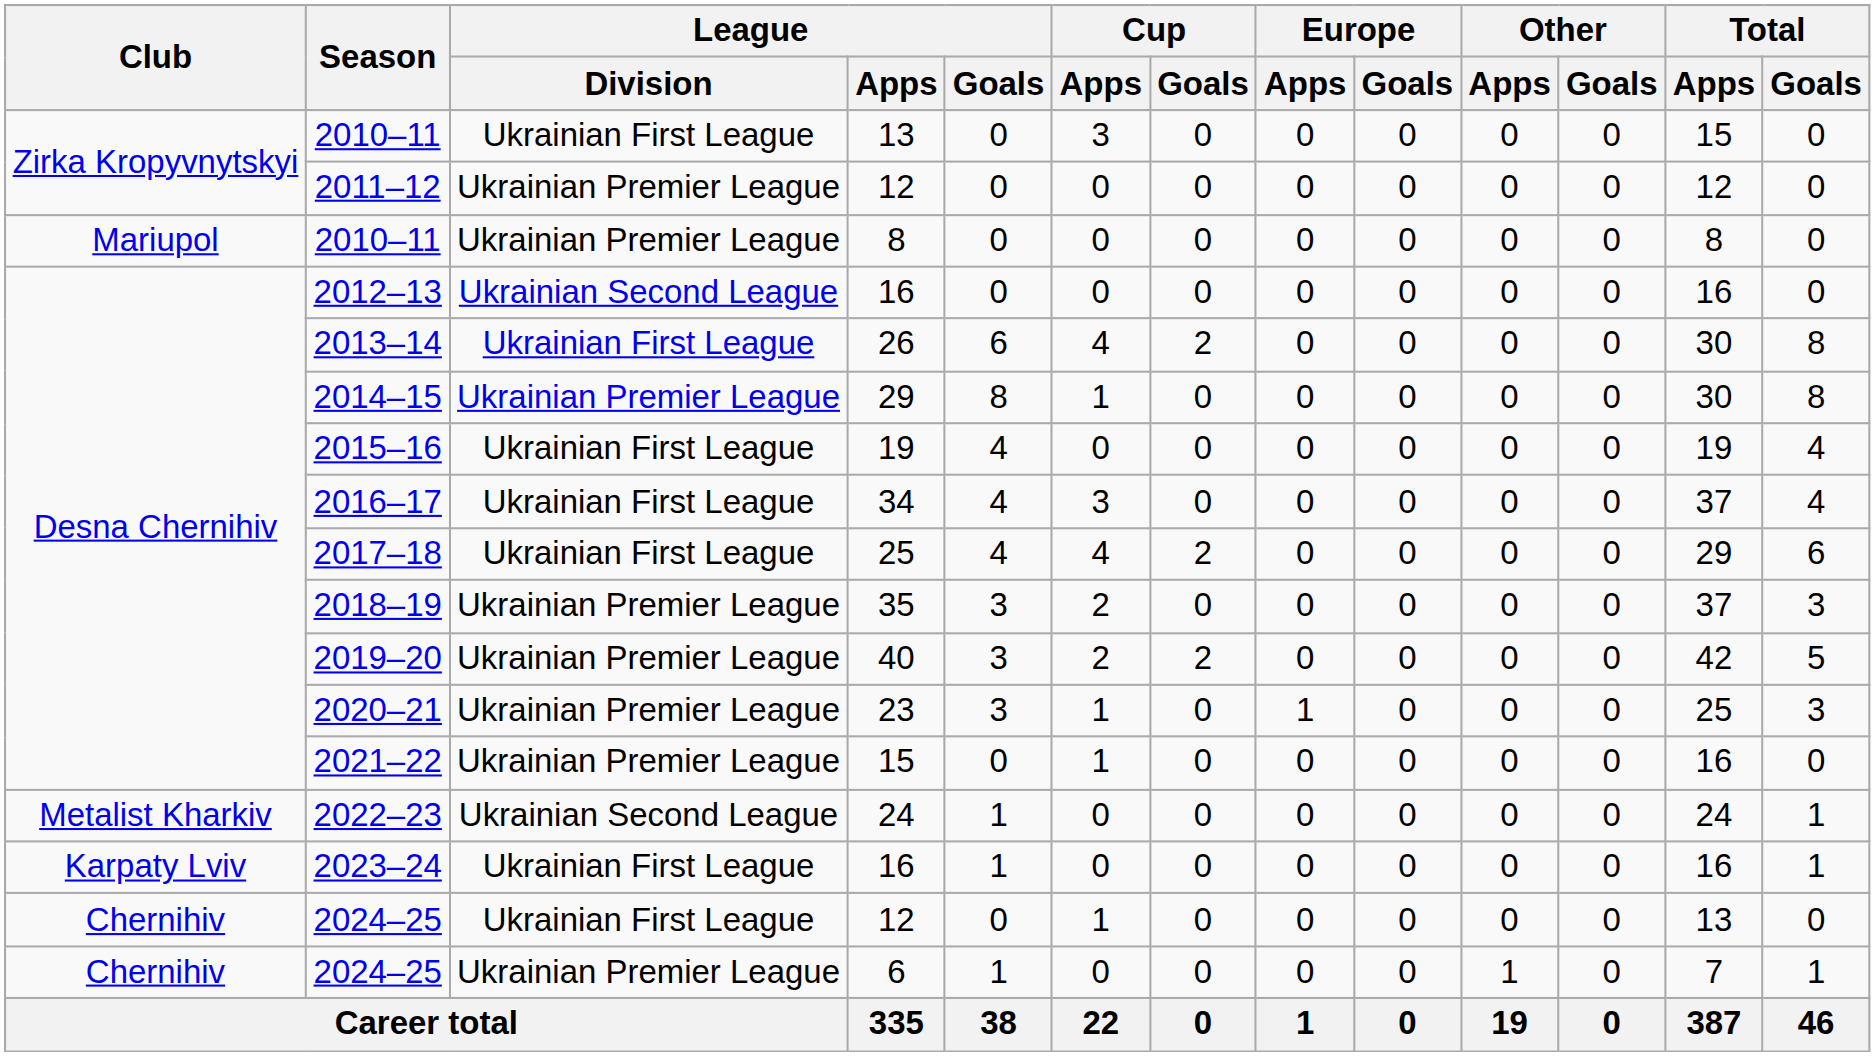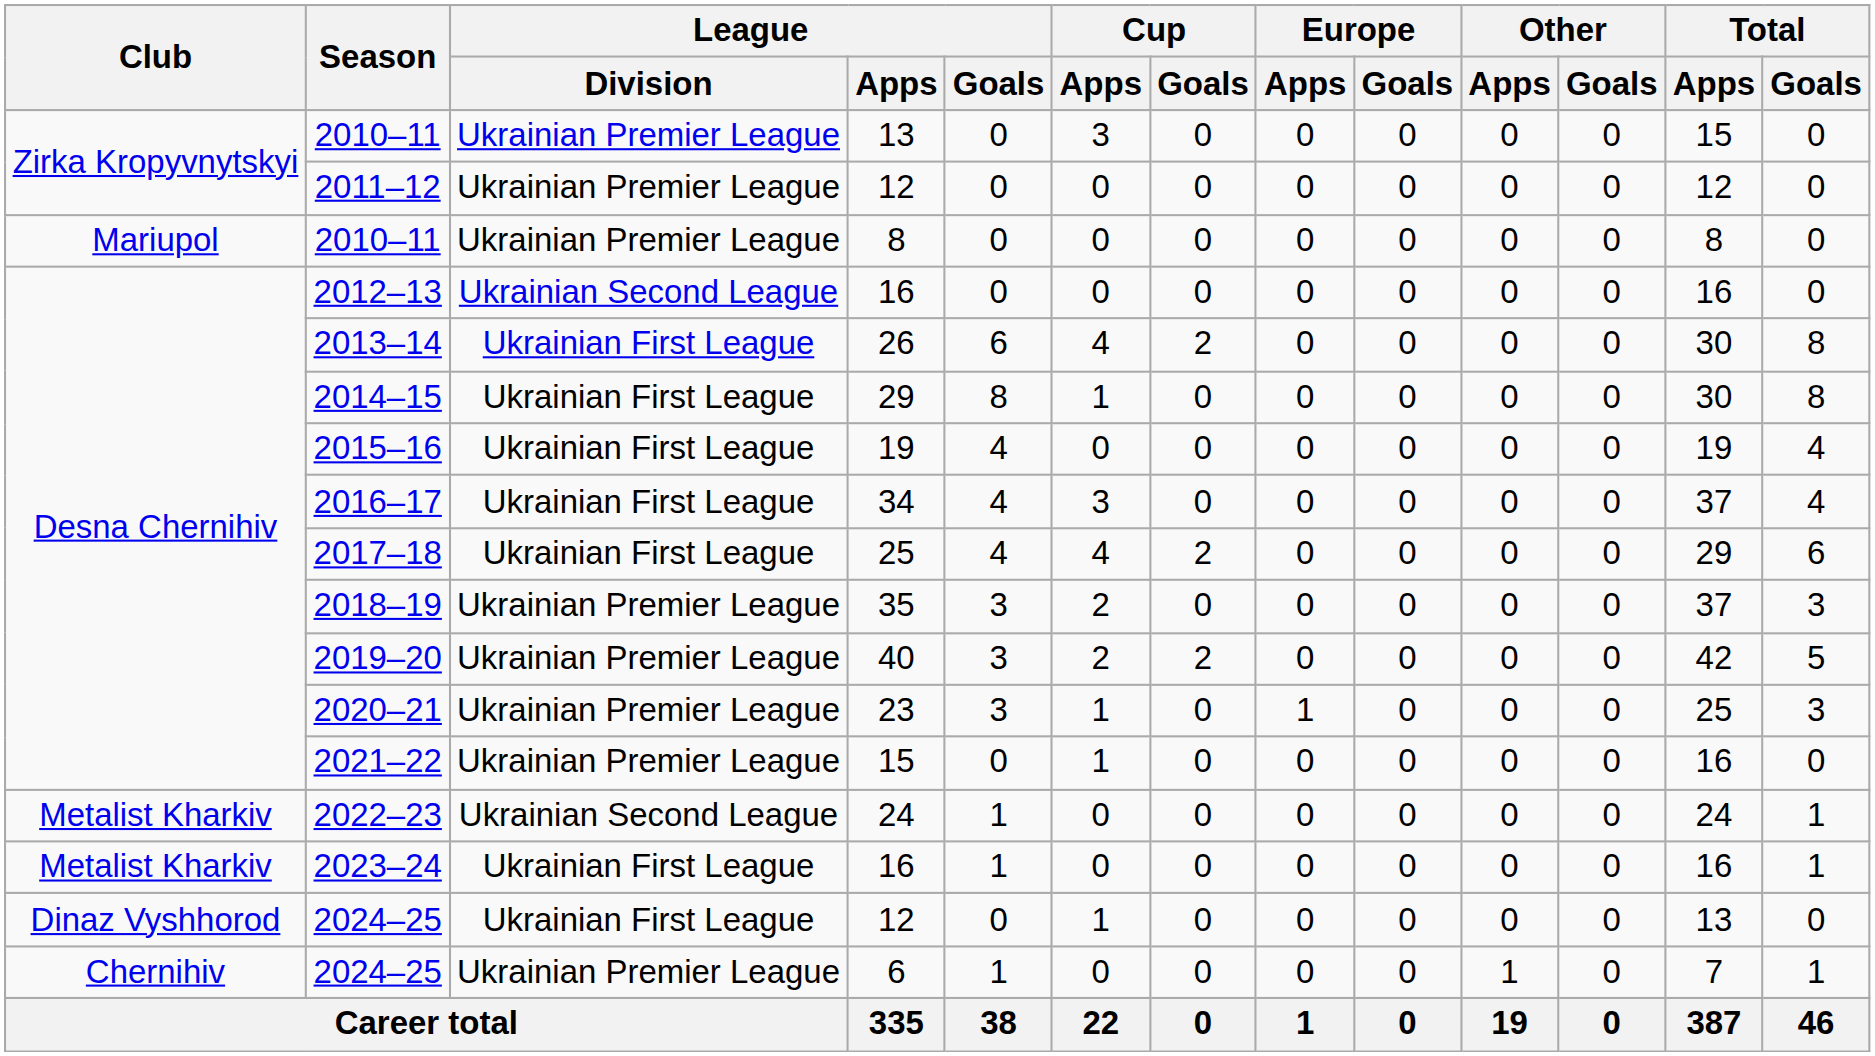2010–11 / 13 | League / Division: Ukrainian First League -> Ukrainian Premier League
2014–15 | League / Division: Ukrainian Premier League -> Ukrainian First League
2023–24 | Club: Karpaty Lviv -> Metalist Kharkiv
2024–25 / 12 | Club: Chernihiv -> Dinaz Vyshhorod
